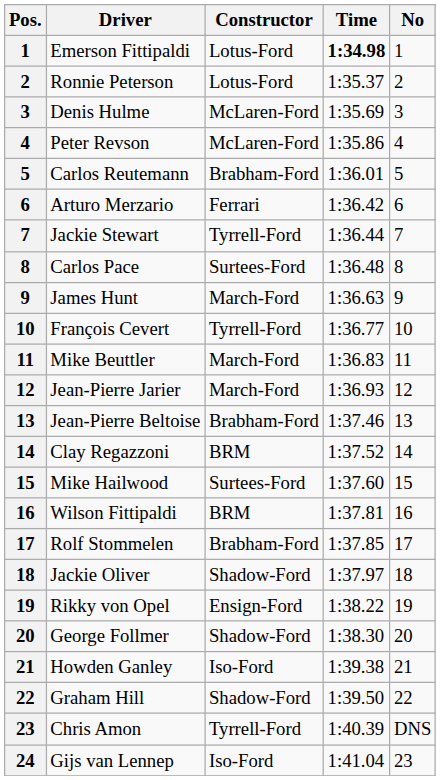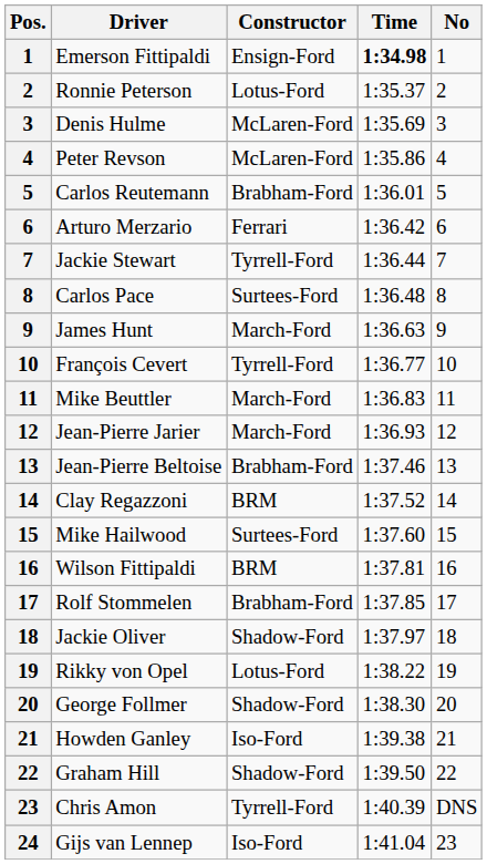Emerson Fittipaldi | Constructor: Lotus-Ford -> Ensign-Ford
Rikky von Opel | Constructor: Ensign-Ford -> Lotus-Ford
